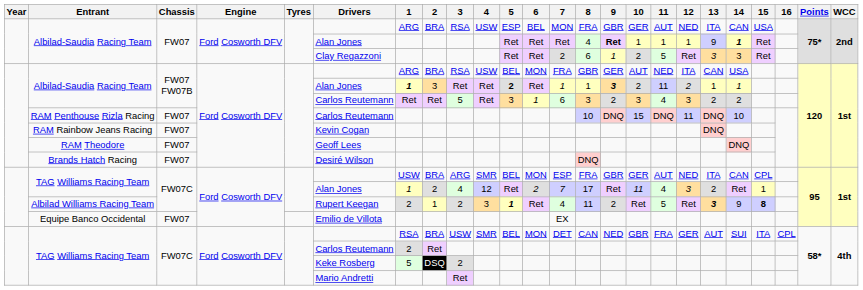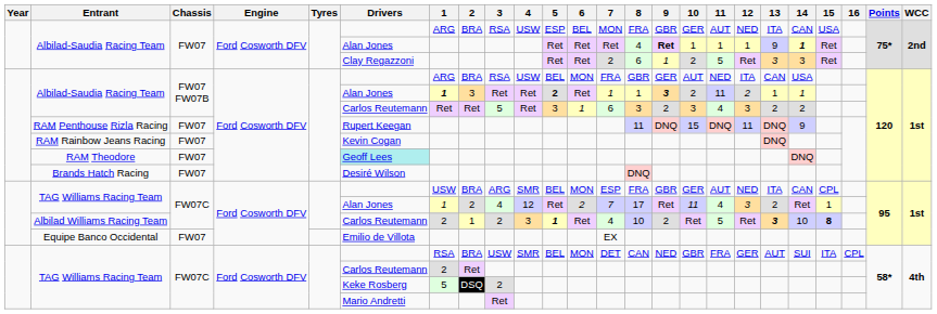RAM Penthouse Rizla Racing | Drivers: Carlos Reutemann -> Rupert Keegan
RAM Penthouse Rizla Racing | 8: 10 -> 11
RAM Penthouse Rizla Racing | 14: 10 -> 9
RAM Theodore | Drivers: no background -> paleturquoise background
Albilad Williams Racing Team | Drivers: Rupert Keegan -> Carlos Reutemann
Albilad Williams Racing Team | 8: 11 -> 10
Albilad Williams Racing Team | 14: 9 -> 10
